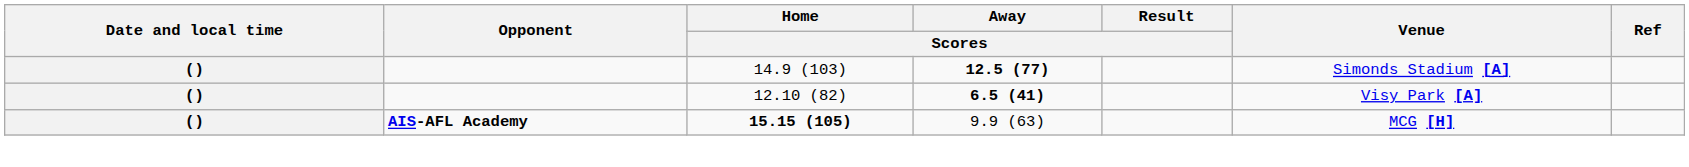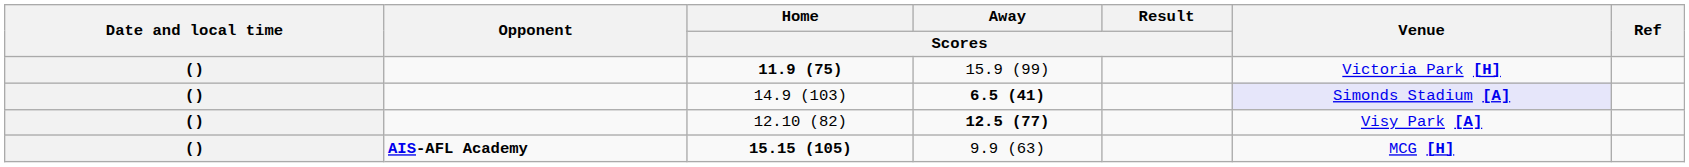+ row: () | 11.9 (75) | 15.9 (99) | Victoria Park [H]
14.9 (103) | Away / Scores: 12.5 (77) -> 6.5 (41)
14.9 (103) | Venue: no background -> lavender background
12.10 (82) | Away / Scores: 6.5 (41) -> 12.5 (77)
